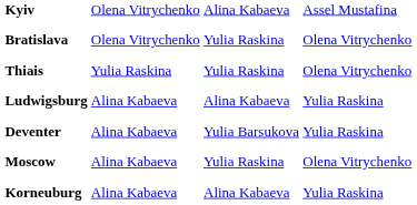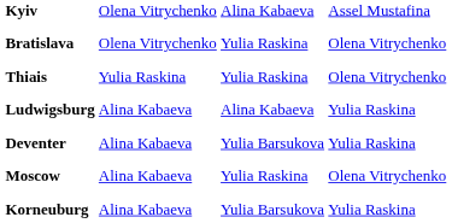Korneuburg | column 3: Alina Kabaeva -> Yulia Barsukova
